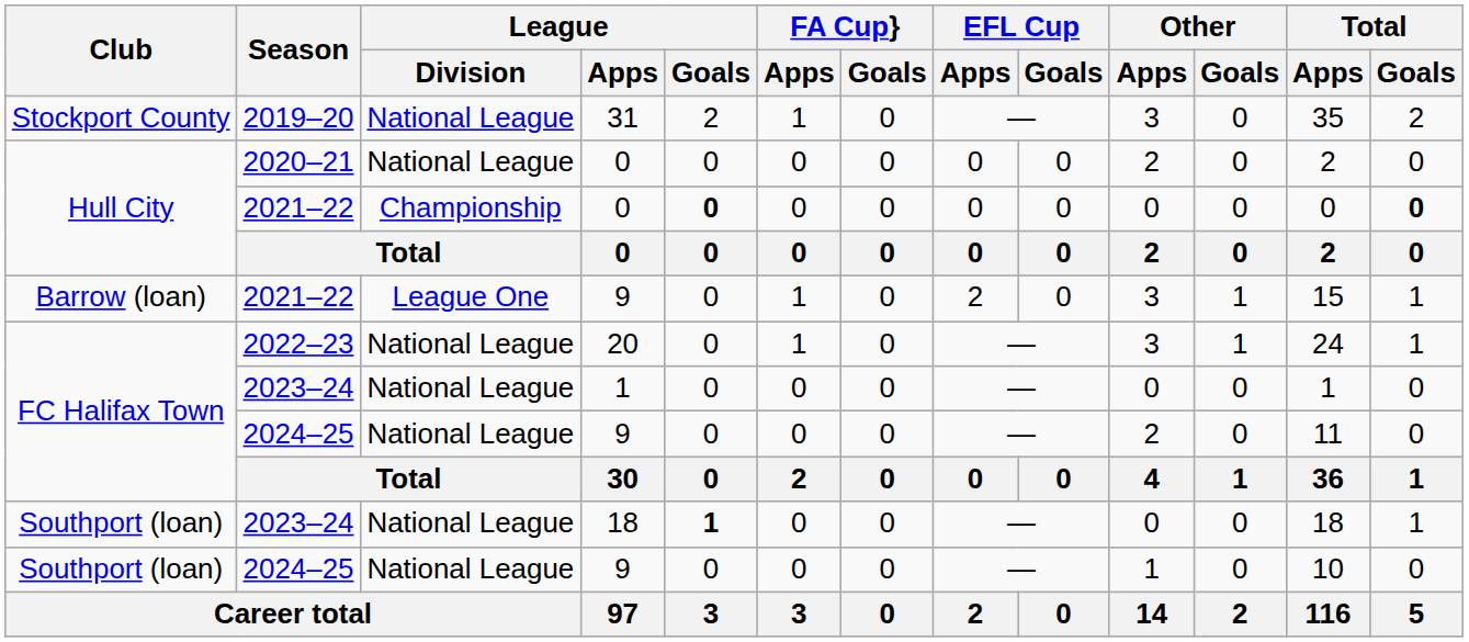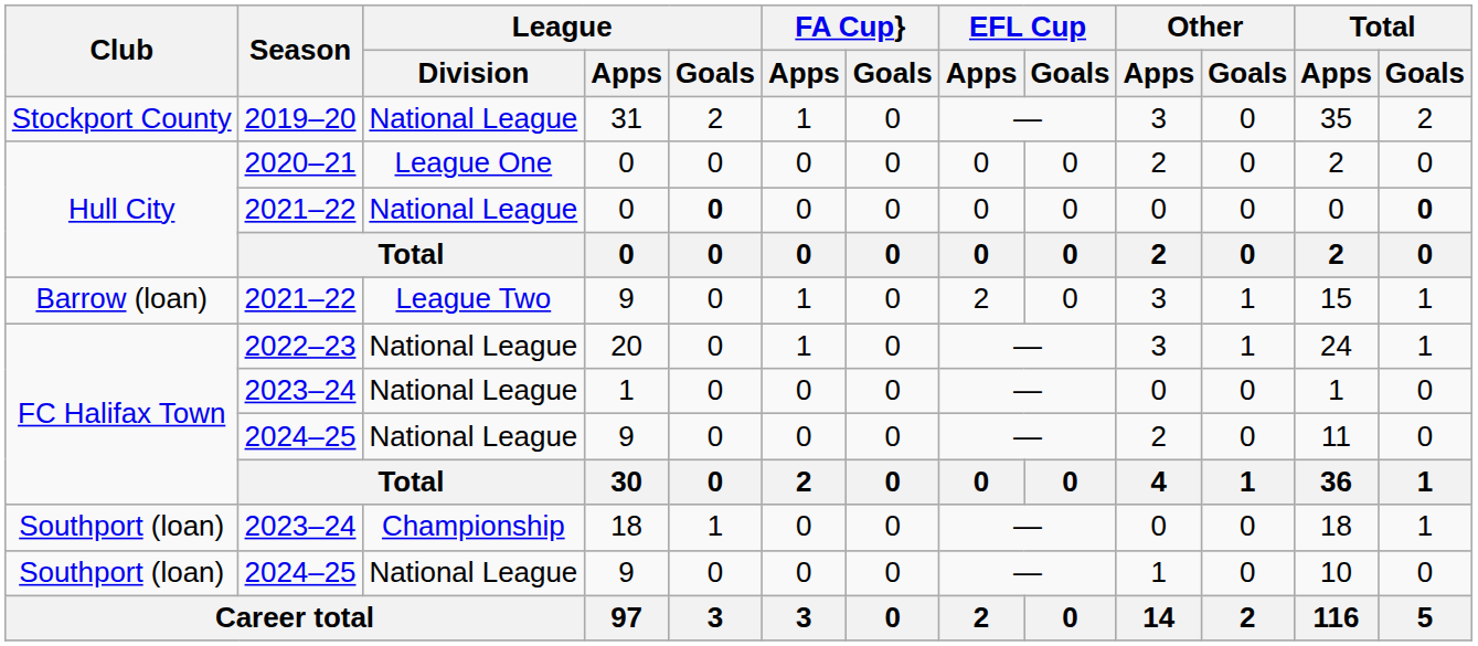2020–21 | League / Division: National League -> League One
Hull City / 2021–22 | League / Division: Championship -> National League
Barrow (loan) / 2021–22 | League / Division: League One -> League Two
Southport (loan) / 2023–24 | League / Division: National League -> Championship
Southport (loan) / 2023–24 | League / Goals: bold -> normal
